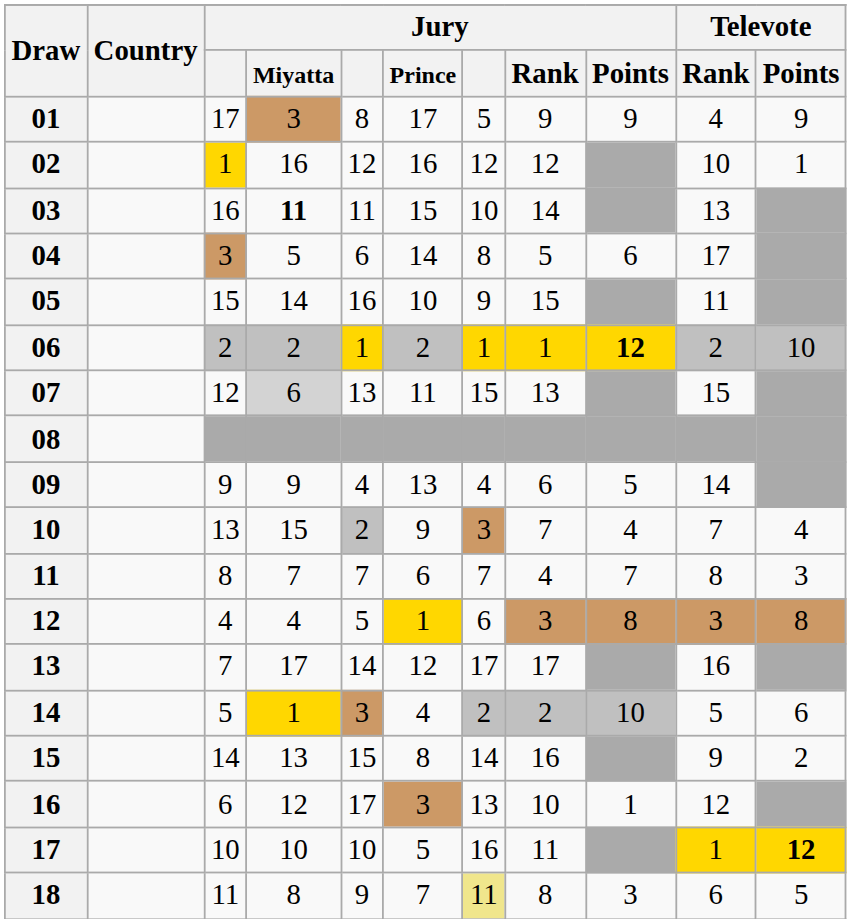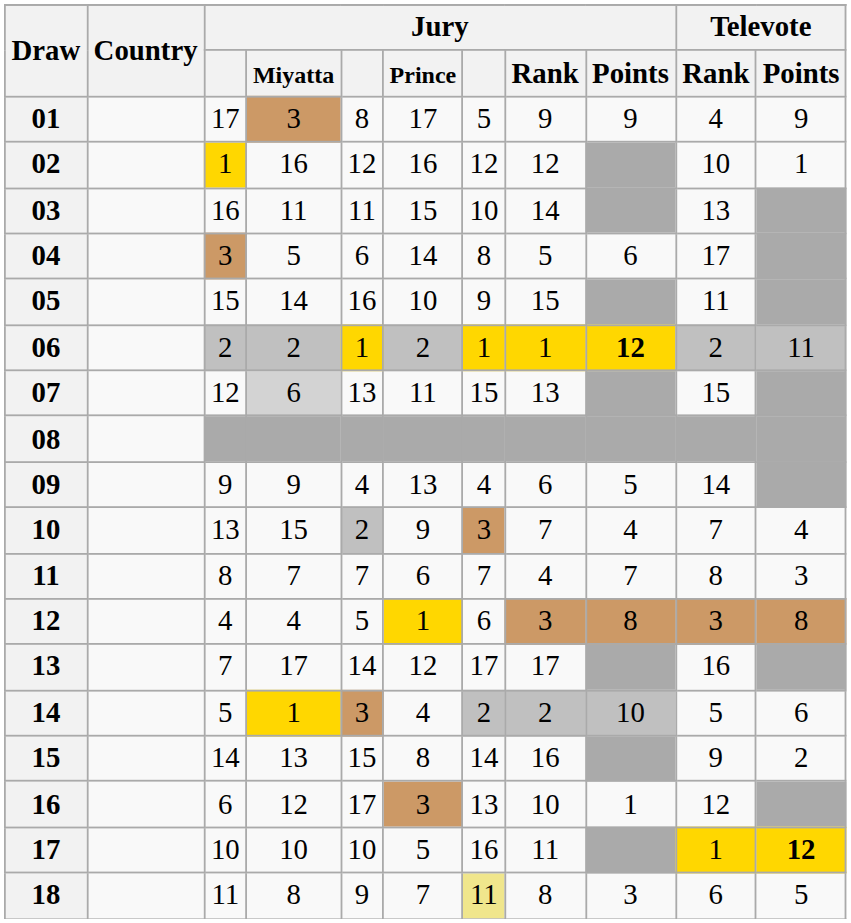03 | Jury / Miyatta: bold -> normal
06 | Televote / Points: 10 -> 11
